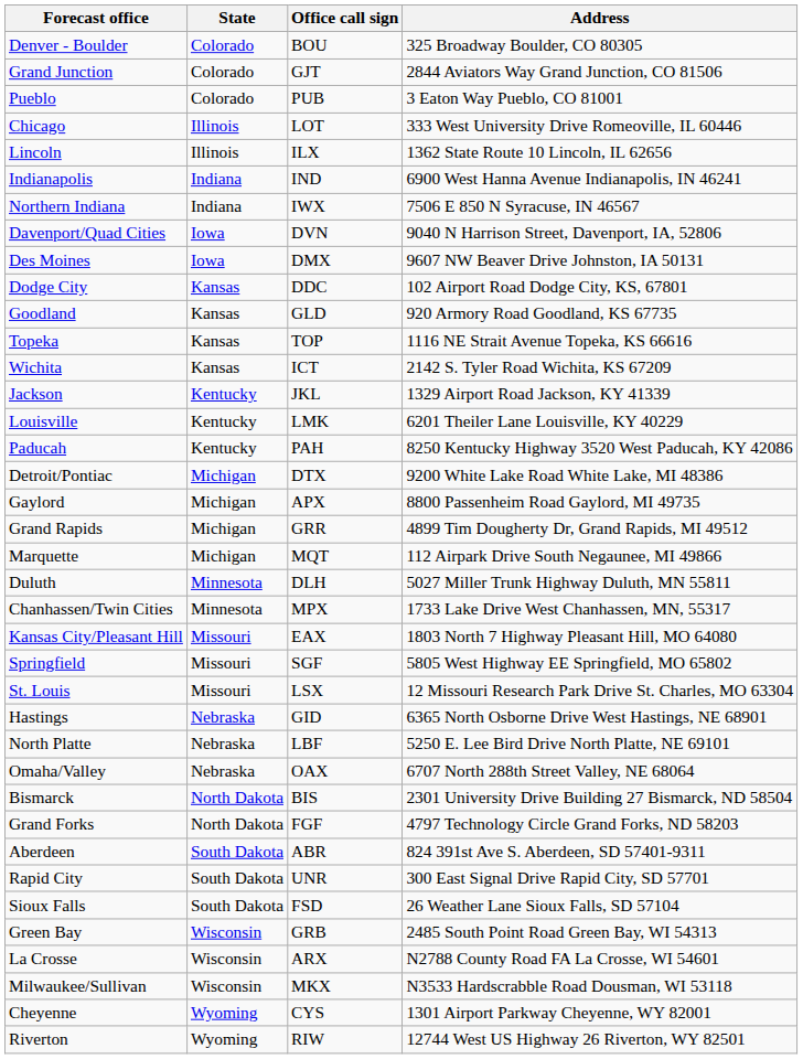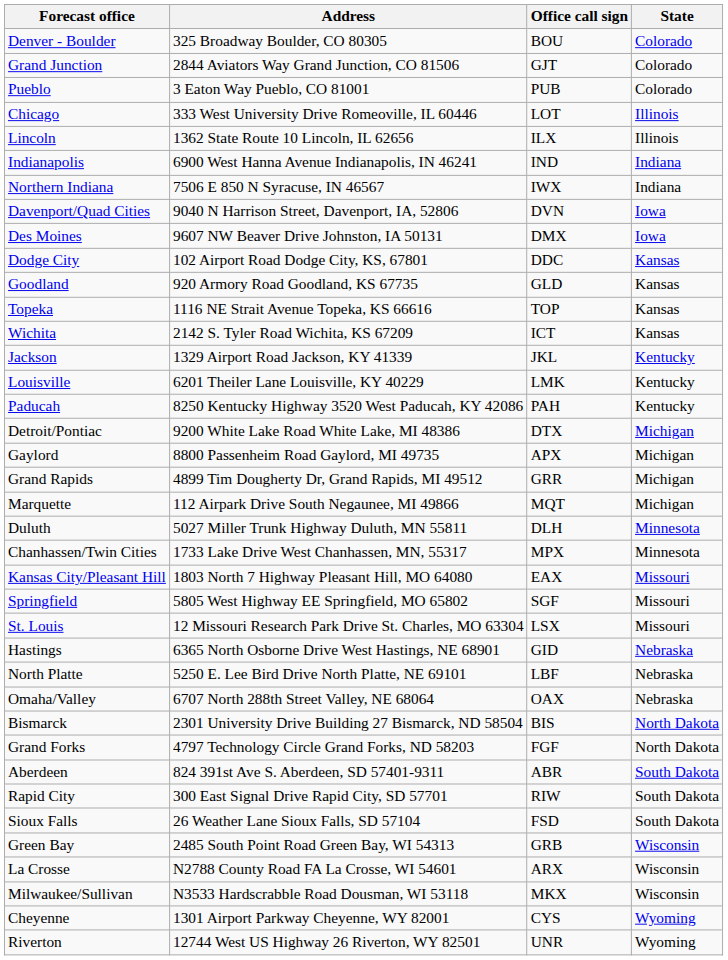columns swapped: State <-> Address
Rapid City | Office call sign: UNR -> RIW
Riverton | Office call sign: RIW -> UNR
